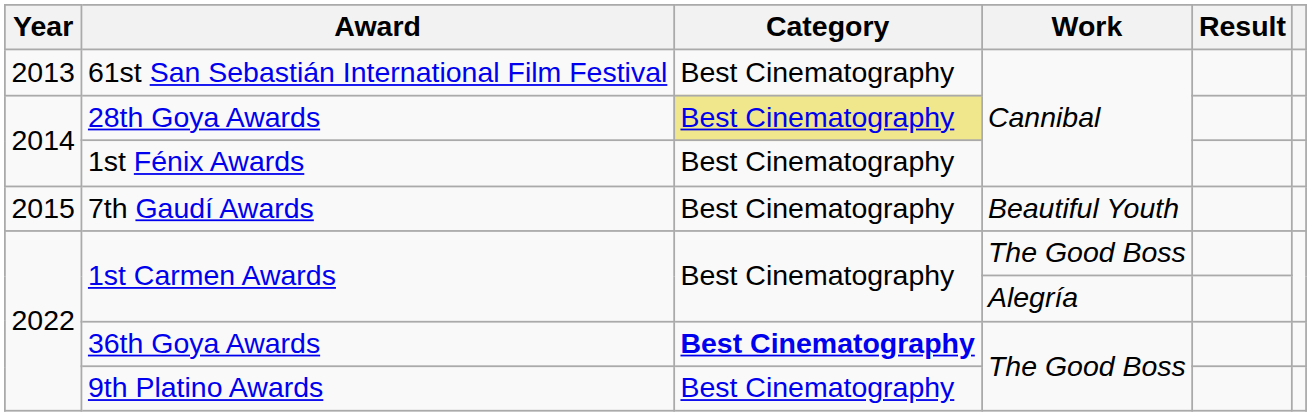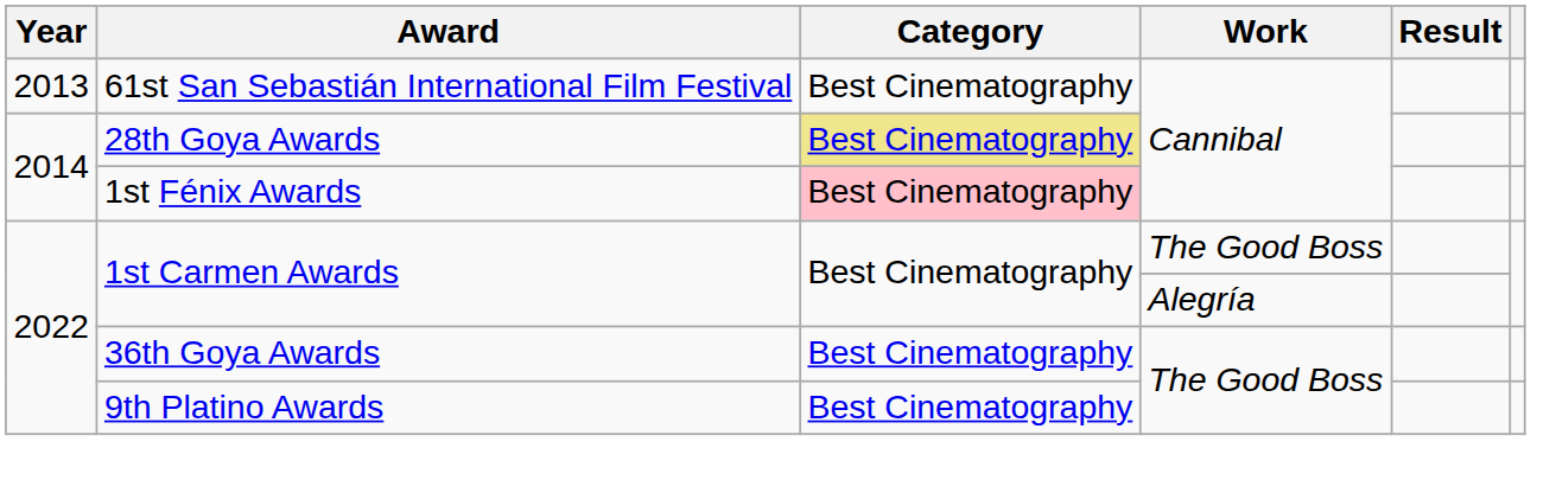1st Fénix Awards | Category: no background -> pink background
- row: 2015 | 7th Gaudí Awards | Best Cinematography | Beautiful Youth
36th Goya Awards | Category: bold -> normal
